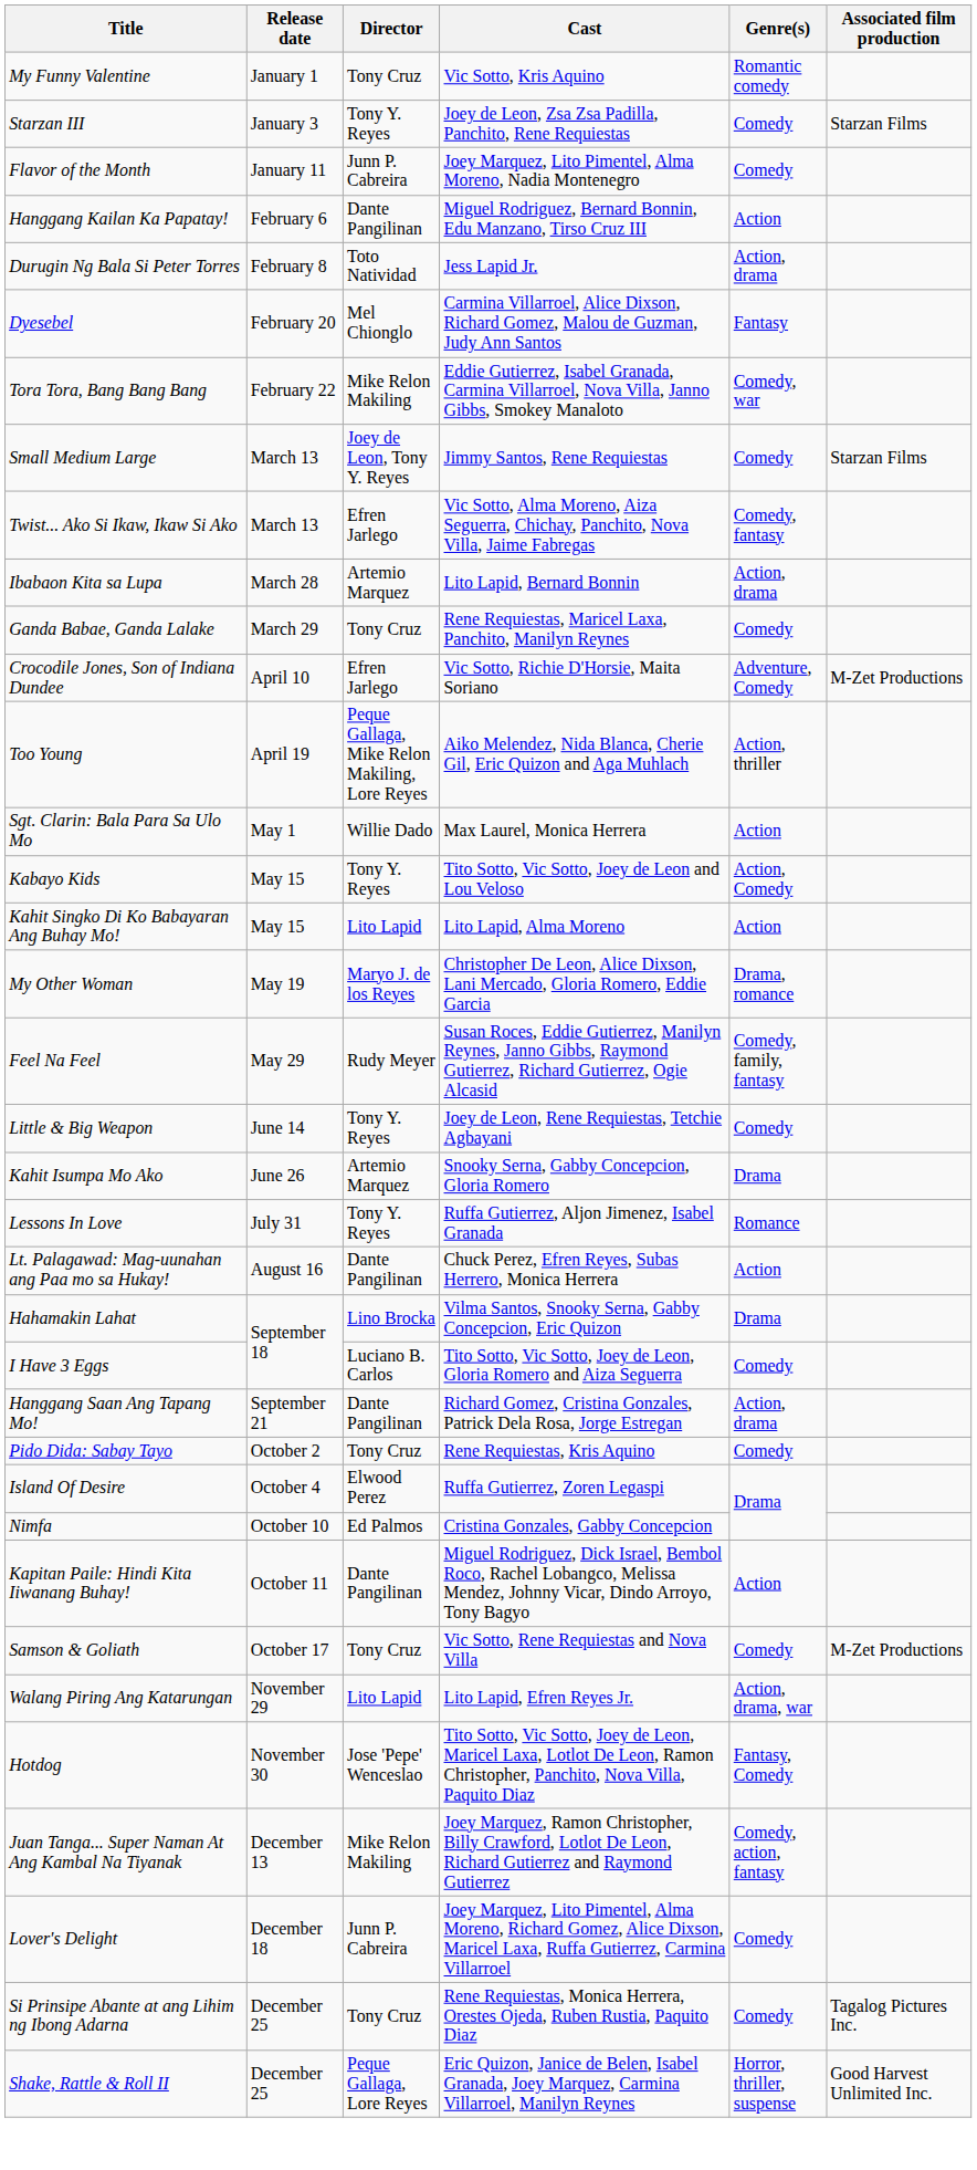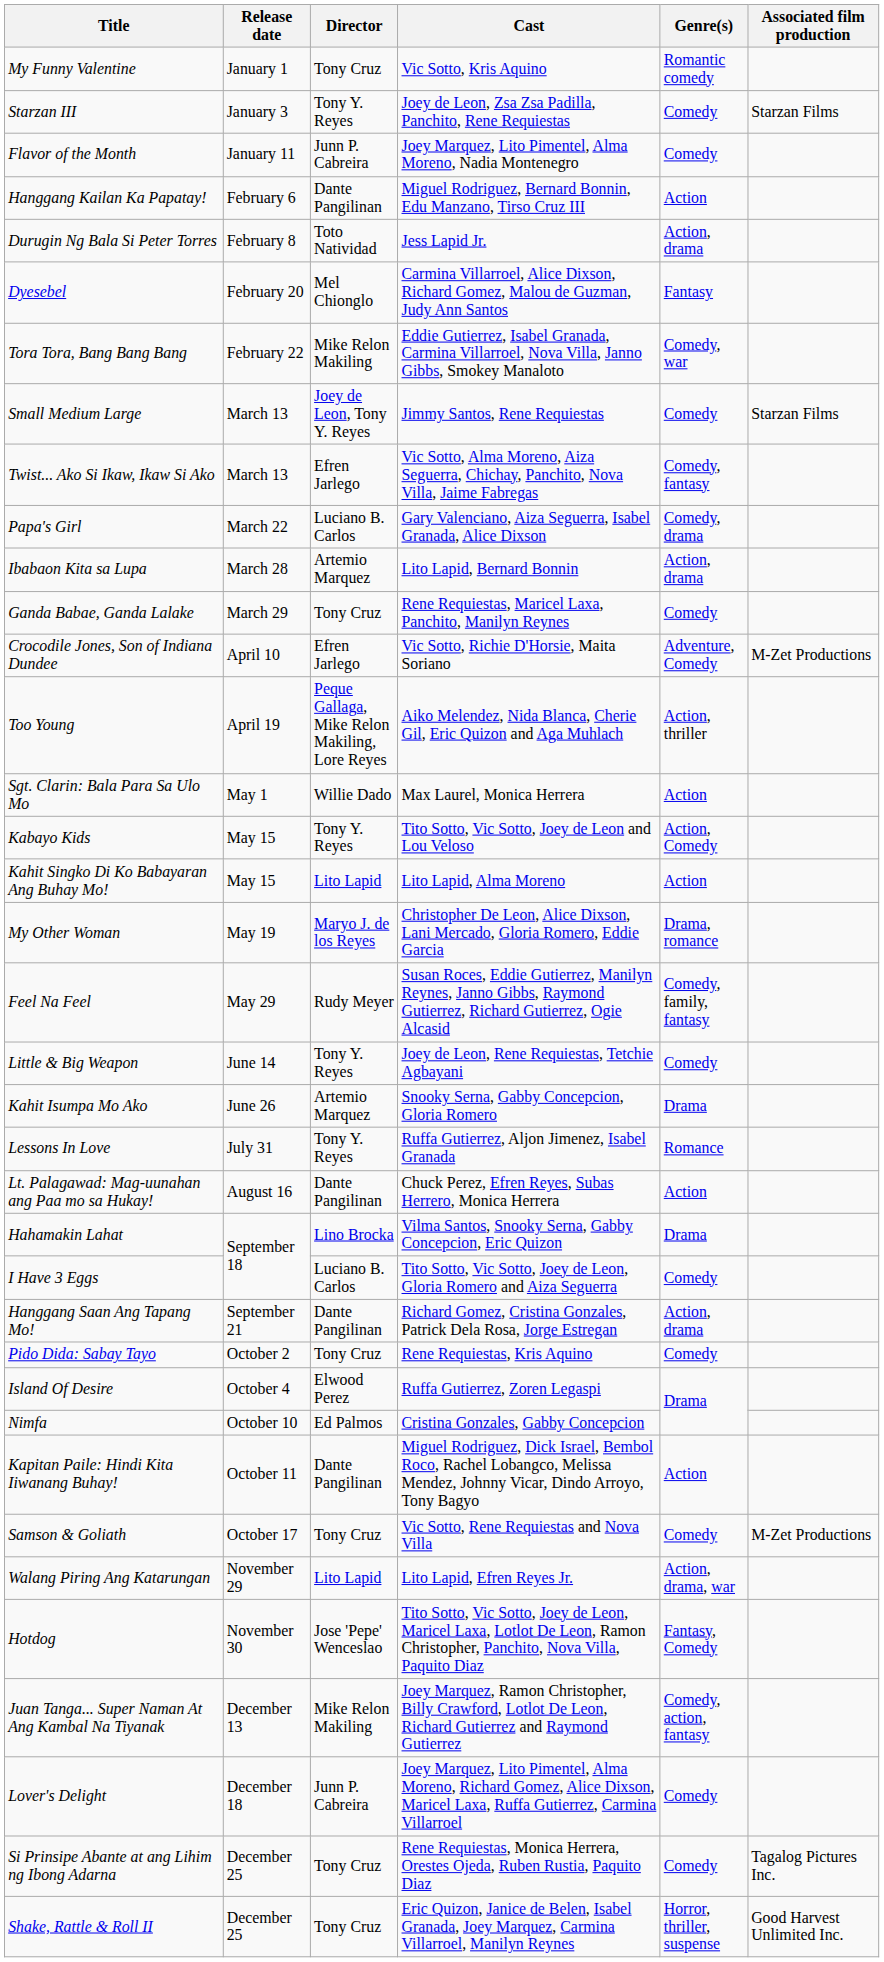+ row: Papa's Girl | March 22 | Luciano B. Carlos | Gary Valenciano, Aiza Seguerra, Isabel Granada, Alice Dixson | Comedy, drama
Shake, Rattle & Roll II | Director: Peque Gallaga, Lore Reyes -> Tony Cruz
